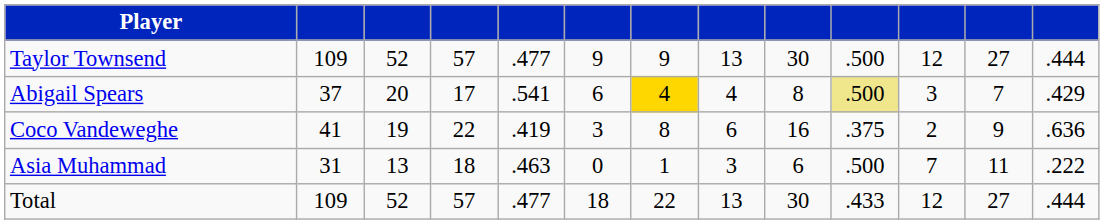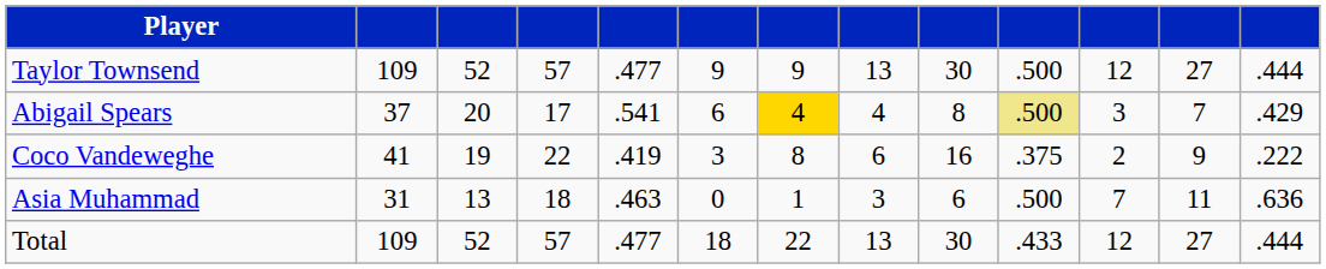Coco Vandeweghe | column 13: .636 -> .222
Asia Muhammad | column 13: .222 -> .636
